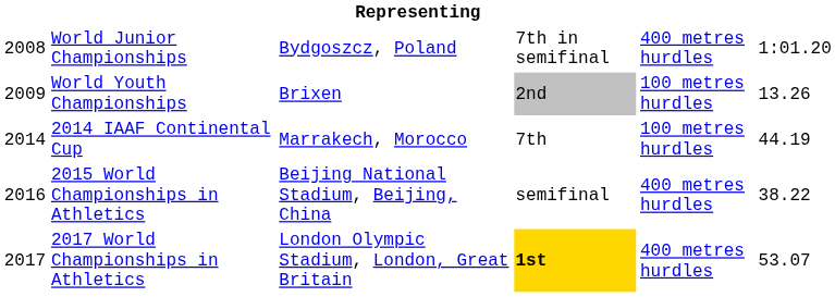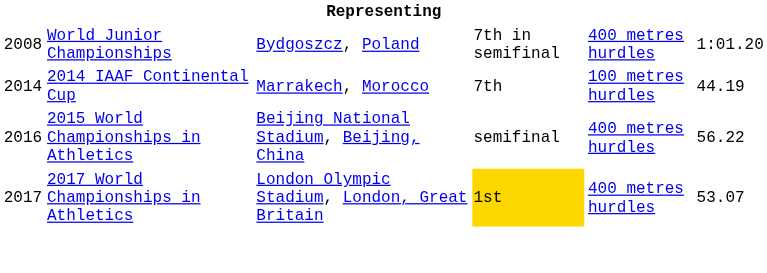- row: 2009 | World Youth Championships | Brixen | 2nd | 100 metres hurdles | 13.26
2015 World Championships in Athletics | column 6: 38.22 -> 56.22
2017 World Championships in Athletics | column 4: bold -> normal
